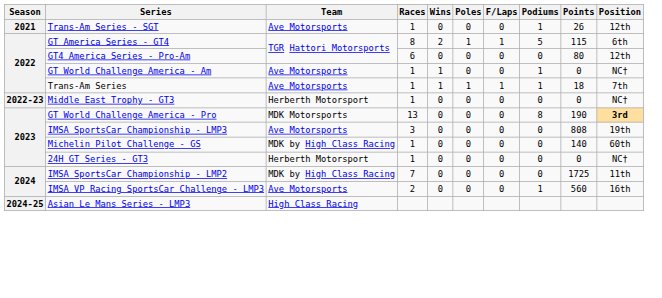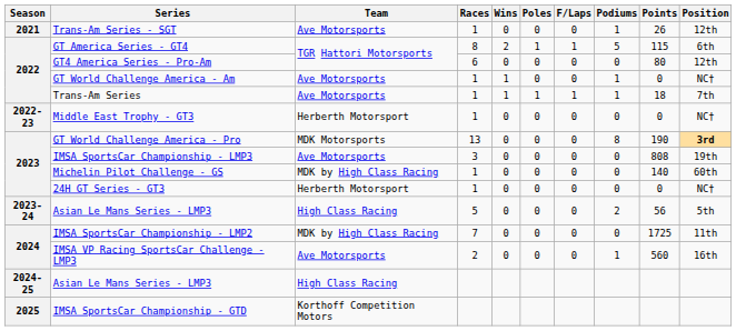+ row: 2023-24 | Asian Le Mans Series - LMP3 | High Class Racing | 5 | 0 | 0 | 0 | 2 | 56 | 5th
+ row: 2025 | IMSA SportsCar Championship - GTD | Korthoff Competition Motors
